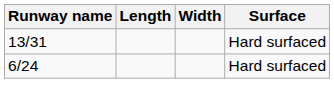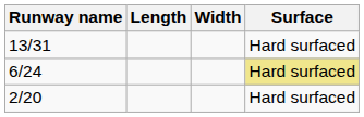6/24 | Surface: no background -> khaki background
+ row: 2/20 | Hard surfaced
